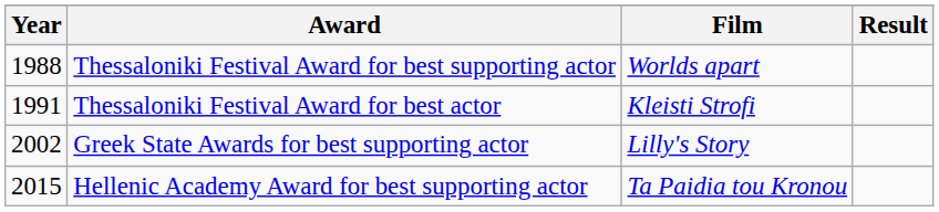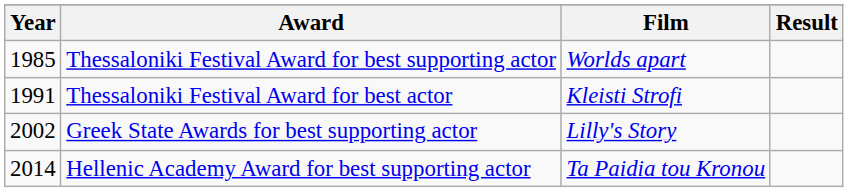Thessaloniki Festival Award for best supporting actor | Year: 1988 -> 1985
Hellenic Academy Award for best supporting actor | Year: 2015 -> 2014
